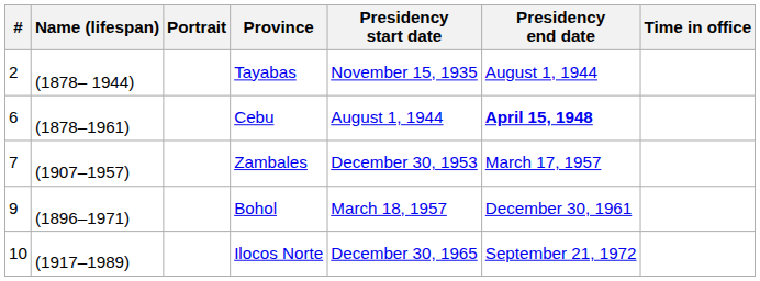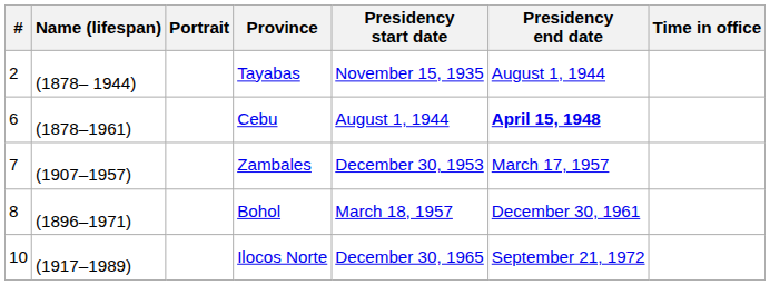Bohol | #: 9 -> 8
